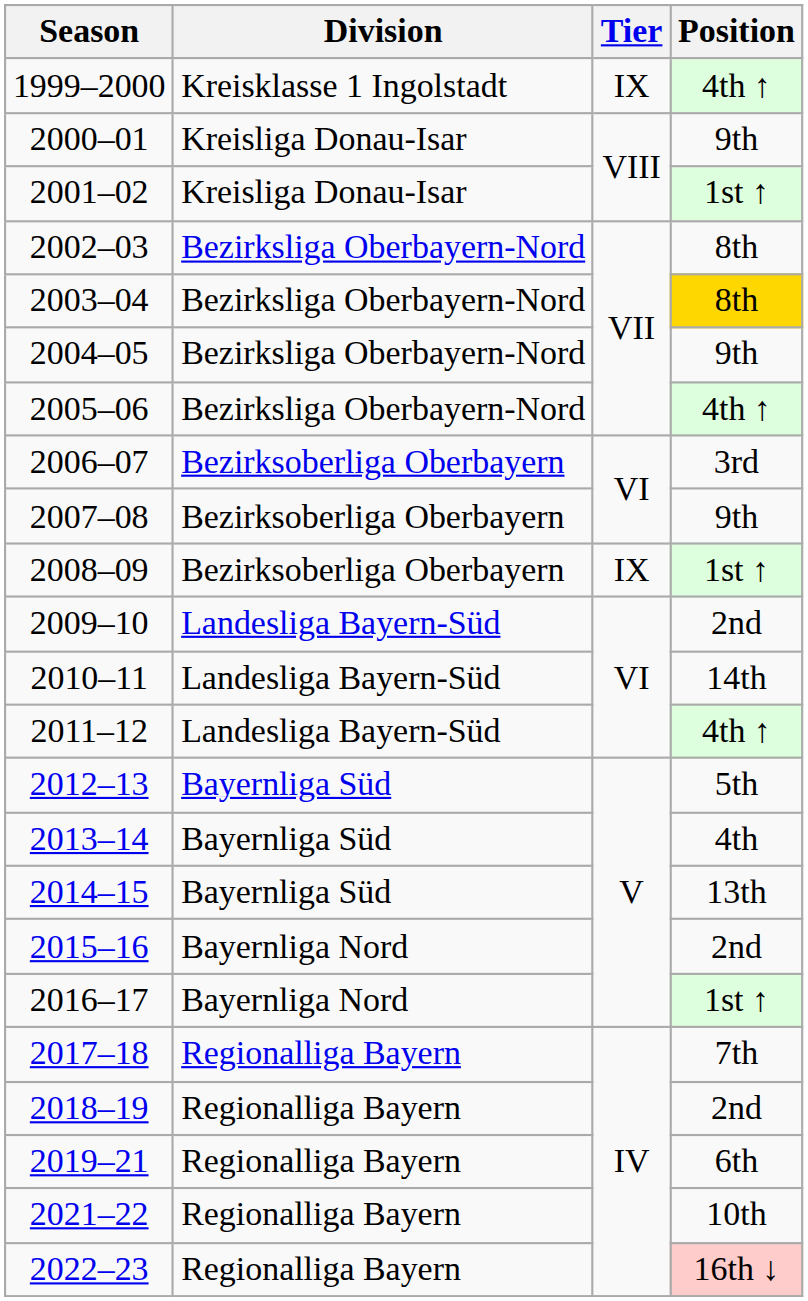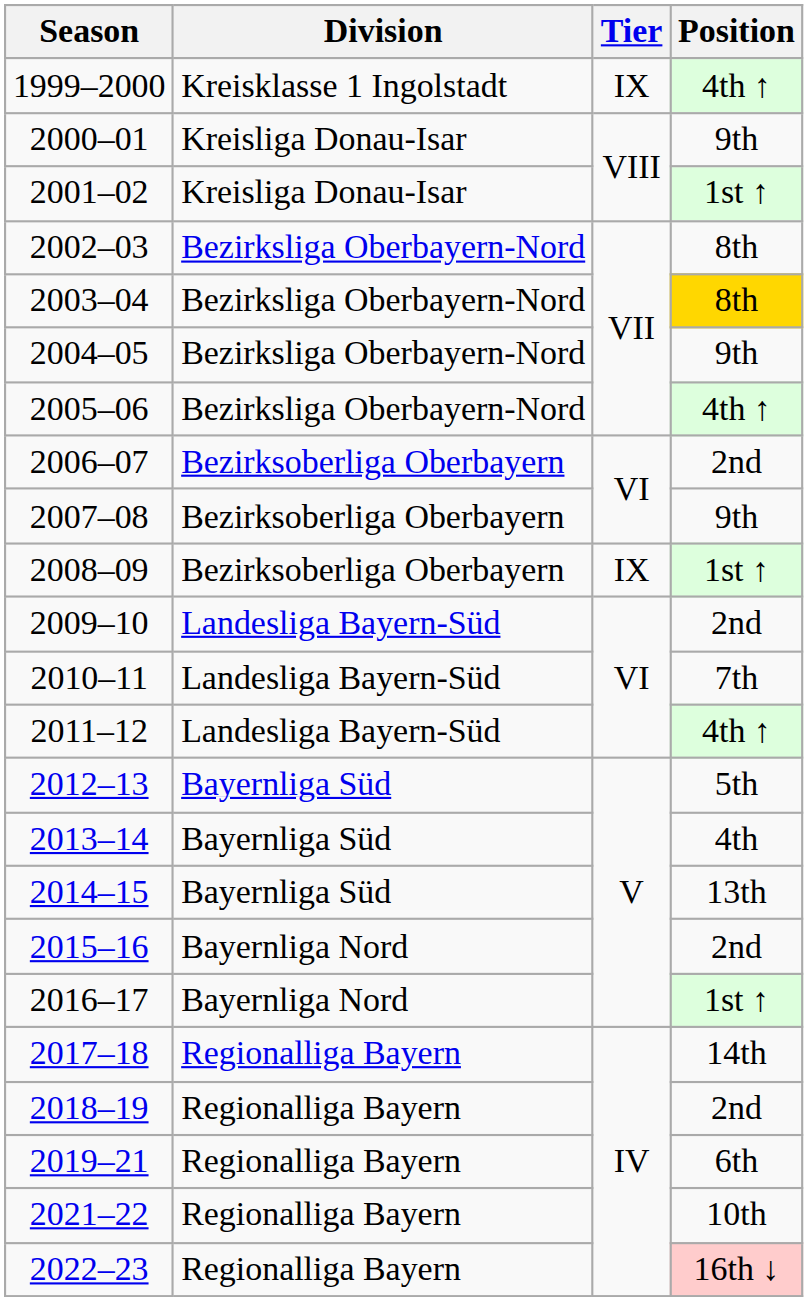2006–07 | Position: 3rd -> 2nd
2010–11 | Position: 14th -> 7th
2017–18 | Position: 7th -> 14th
